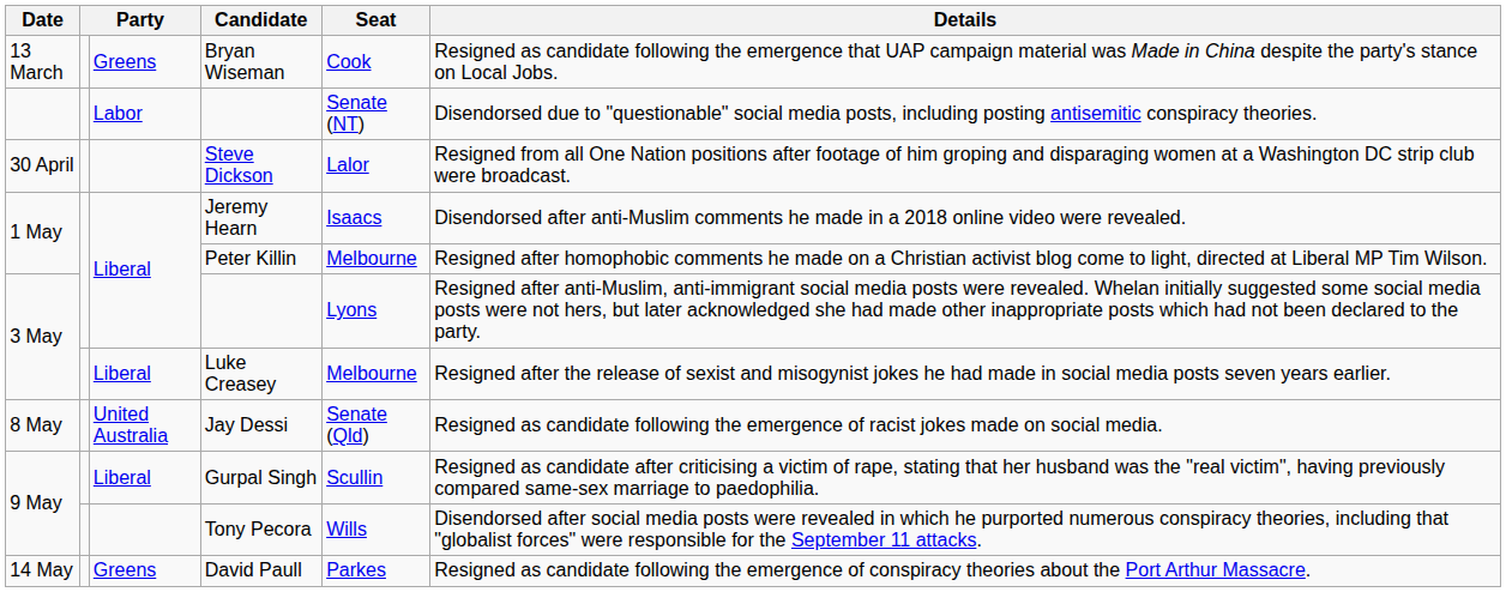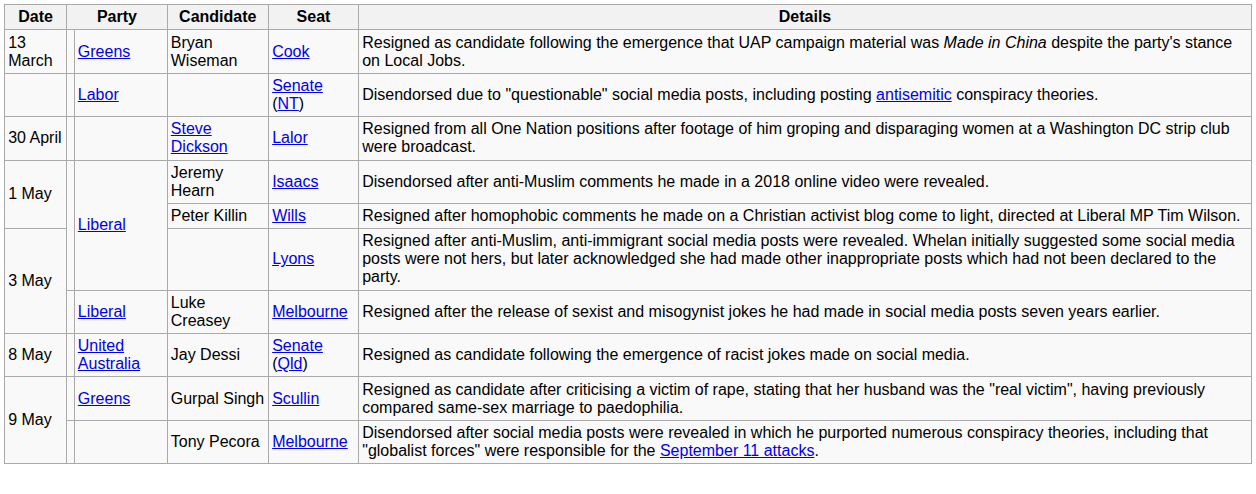Peter Killin | Seat: Melbourne -> Wills
Gurpal Singh | column 3: Liberal -> Greens
Tony Pecora | Seat: Wills -> Melbourne
- row: 14 May | Greens | David Paull | Parkes | Resigned as candidate following the emergence of conspiracy theories about the Port Arthur Massacre.
